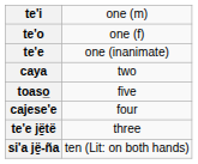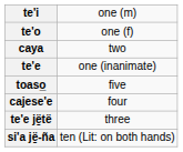rows swapped: te'e <-> caya
